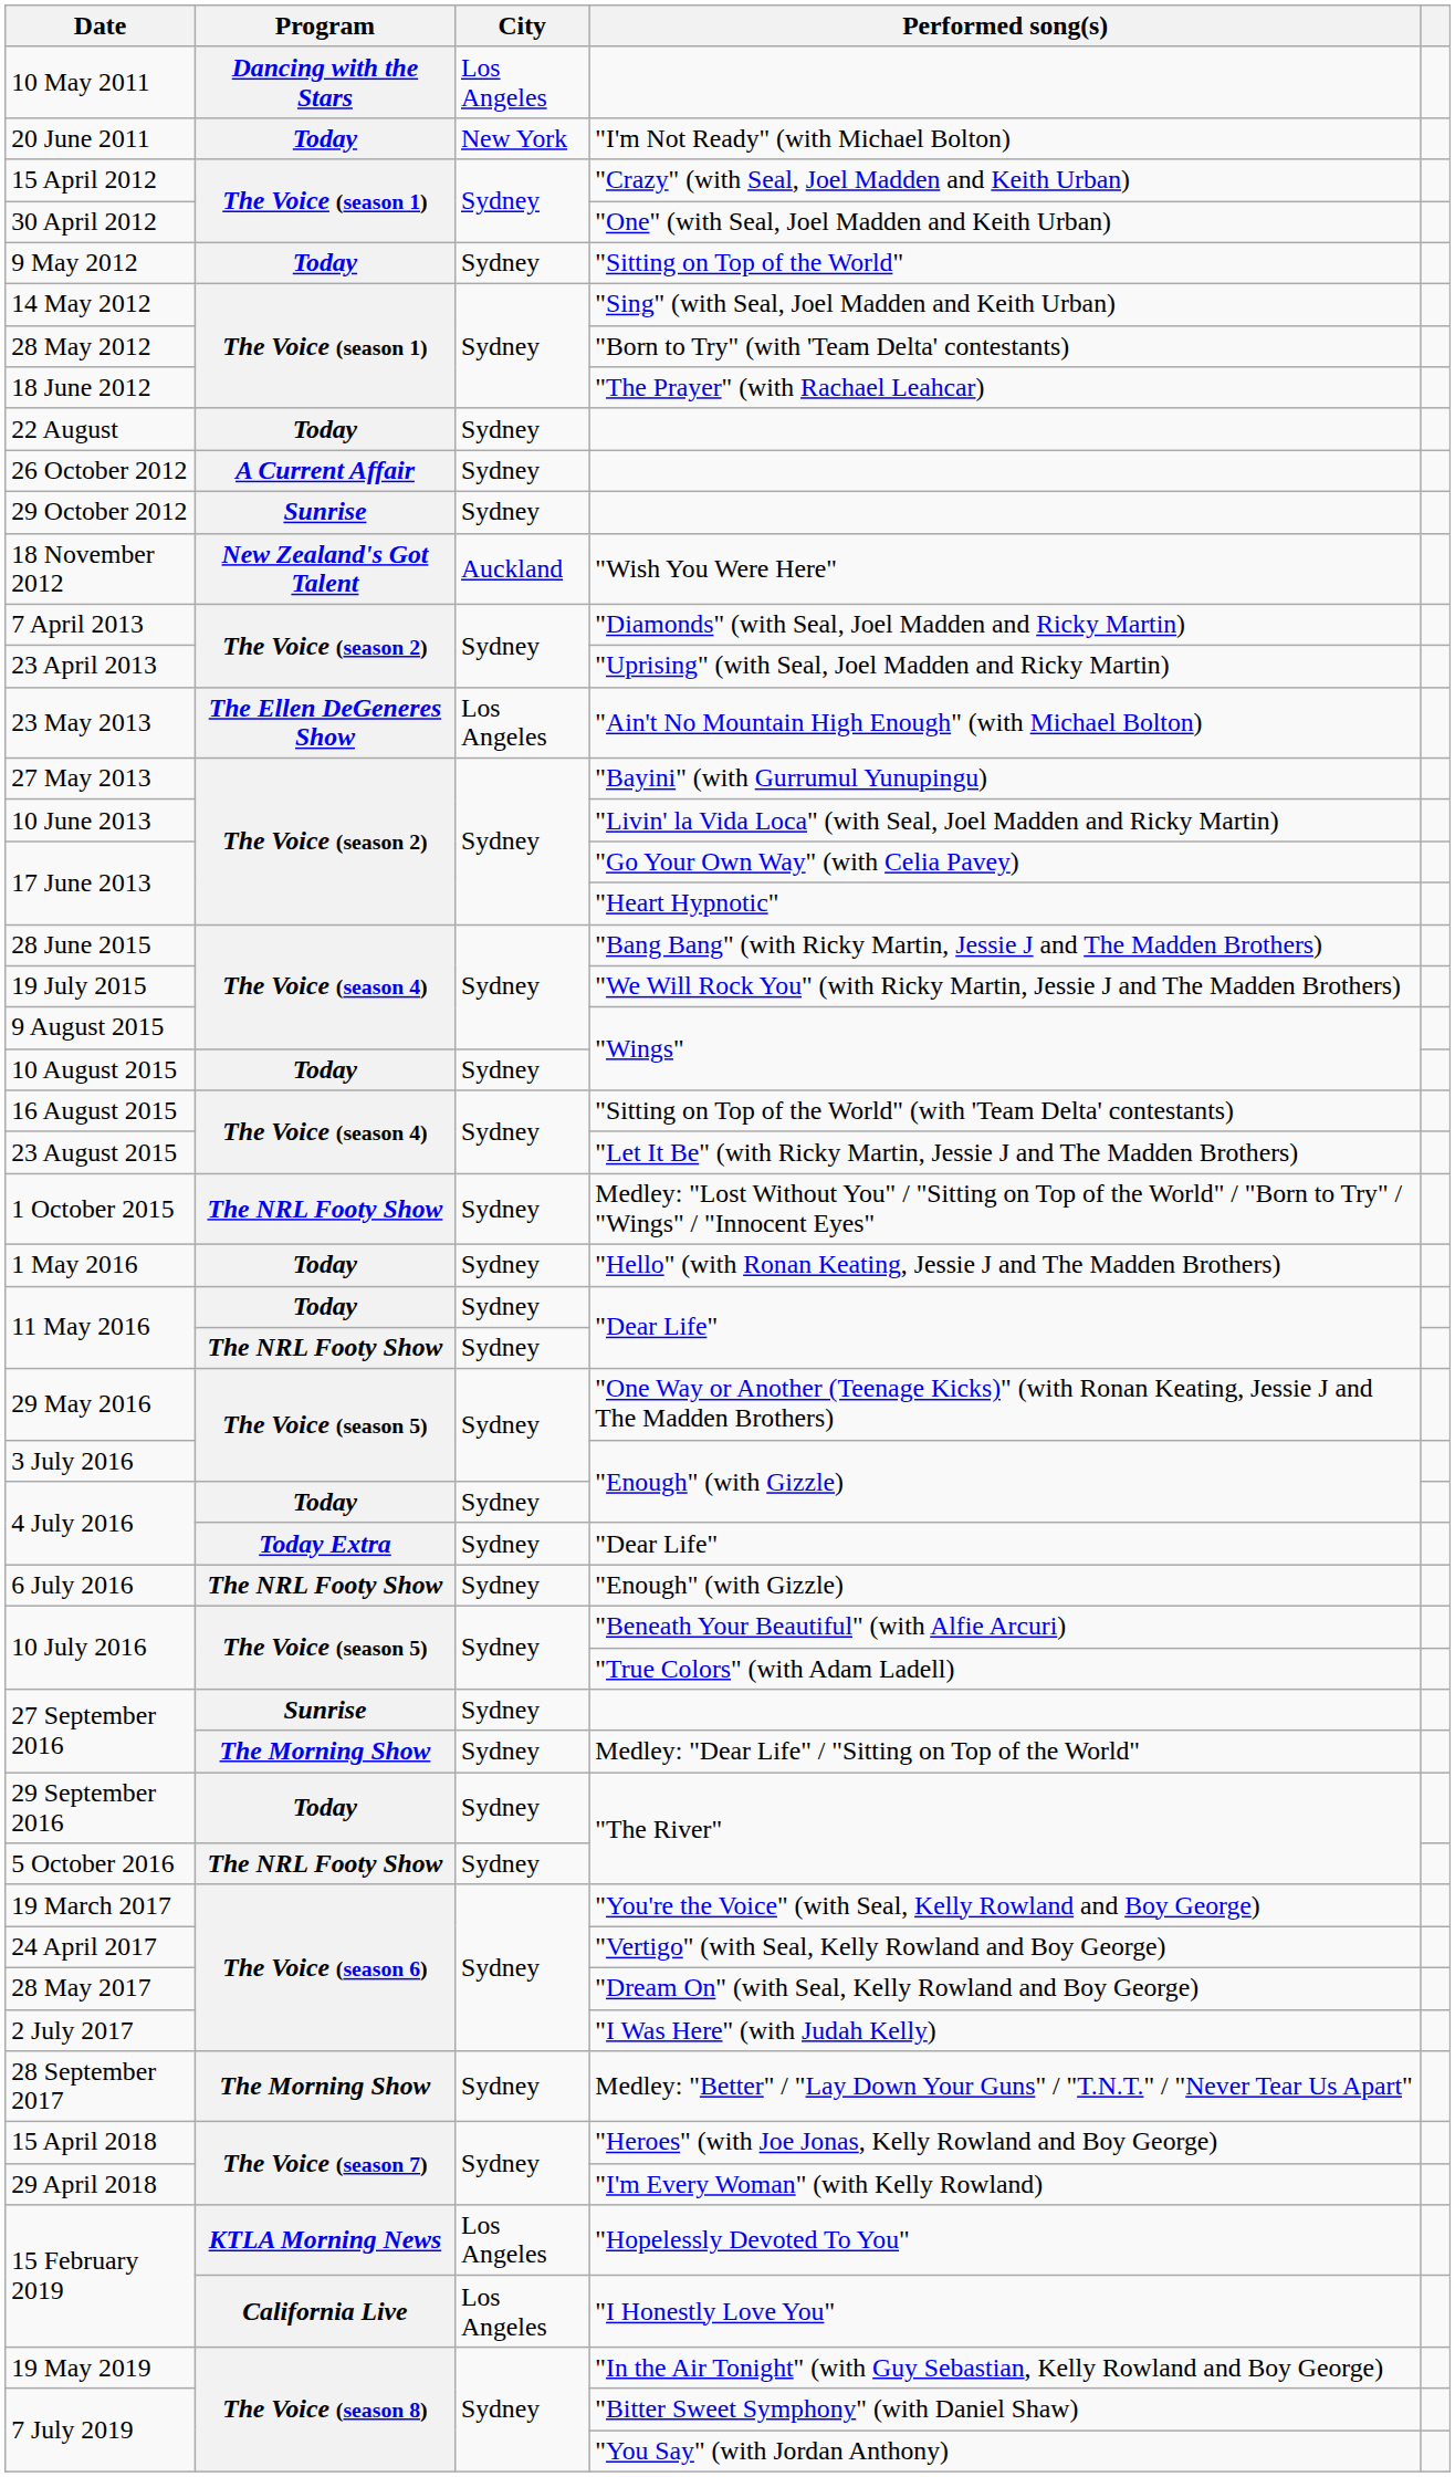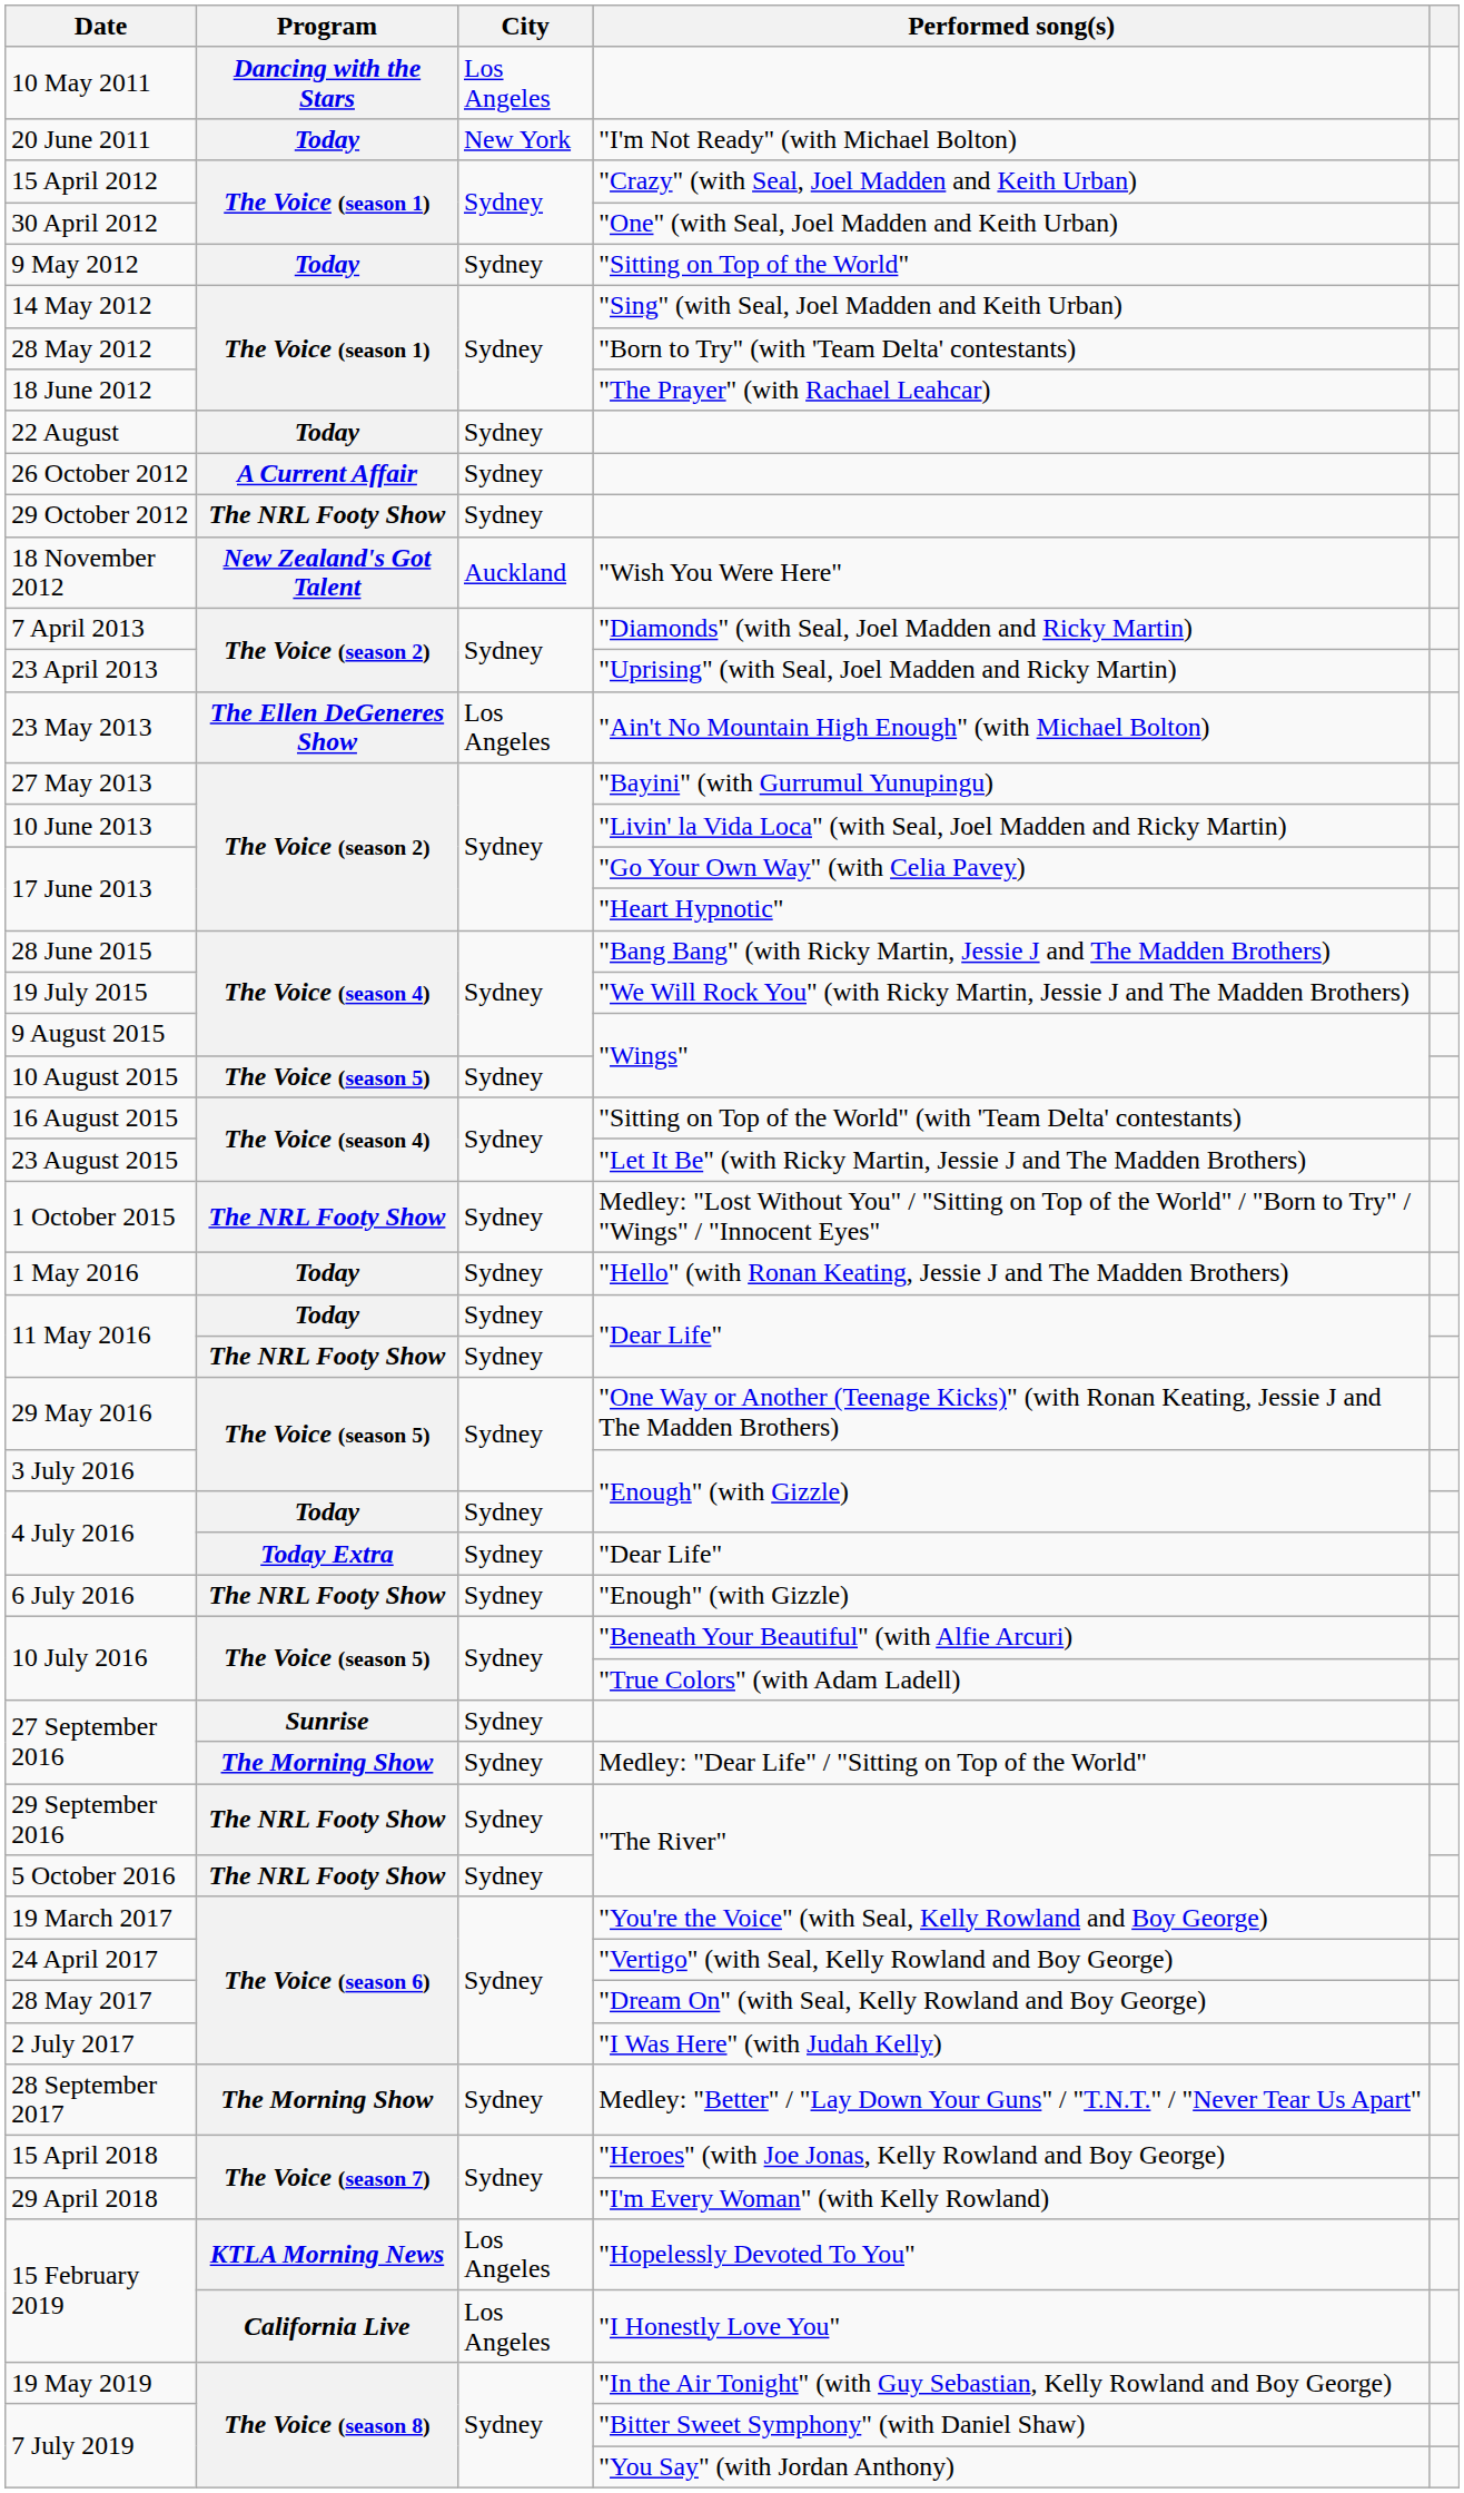29 October 2012 | Program: Sunrise -> The NRL Footy Show
10 August 2015 | Program: Today -> The Voice (season 5)
29 September 2016 | Program: Today -> The NRL Footy Show
